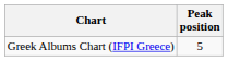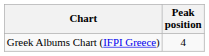Greek Albums Chart (IFPI Greece) | Peak position: 5 -> 4
